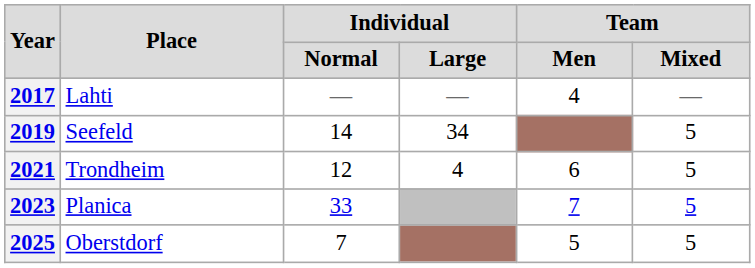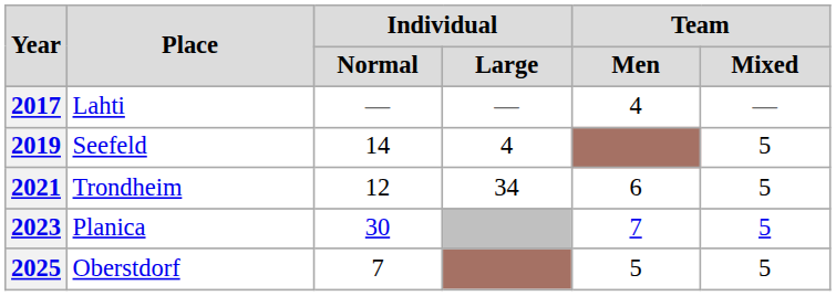2019 | Individual / Large: 34 -> 4
2021 | Individual / Large: 4 -> 34
2023 | Individual / Normal: 33 -> 30
